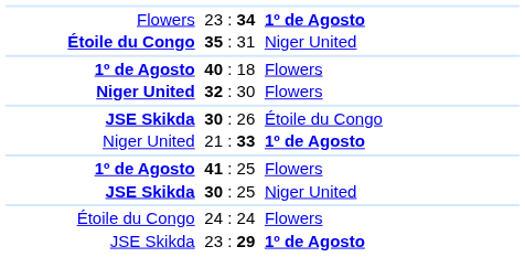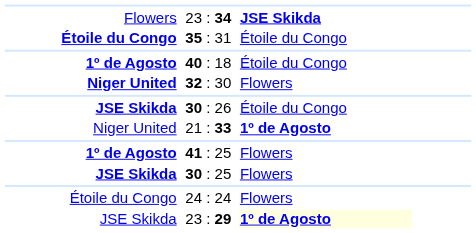23 : 34 | column 3: 1º de Agosto -> JSE Skikda
35 : 31 | column 3: Niger United -> Étoile du Congo
40 : 18 | column 3: Flowers -> Étoile du Congo
30 : 25 | column 3: Niger United -> Flowers
23 : 29 | column 3: no background -> lightyellow background
